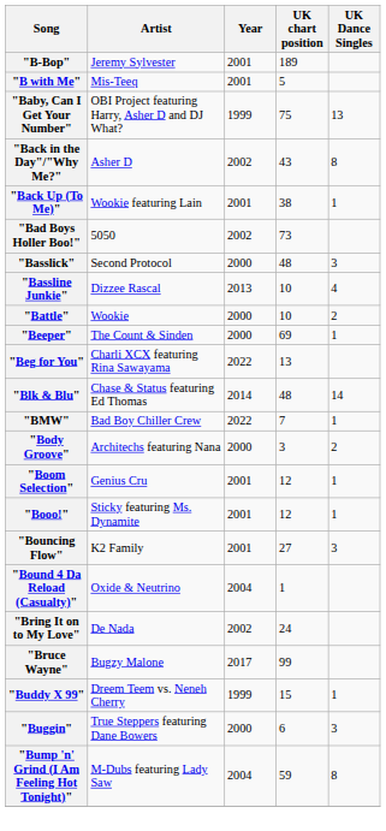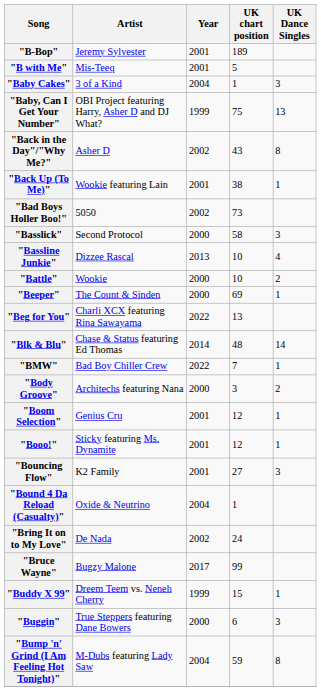+ row: "Baby Cakes" | 3 of a Kind | 2004 | 1 | 3
"Basslick" | UK chart position: 48 -> 58
